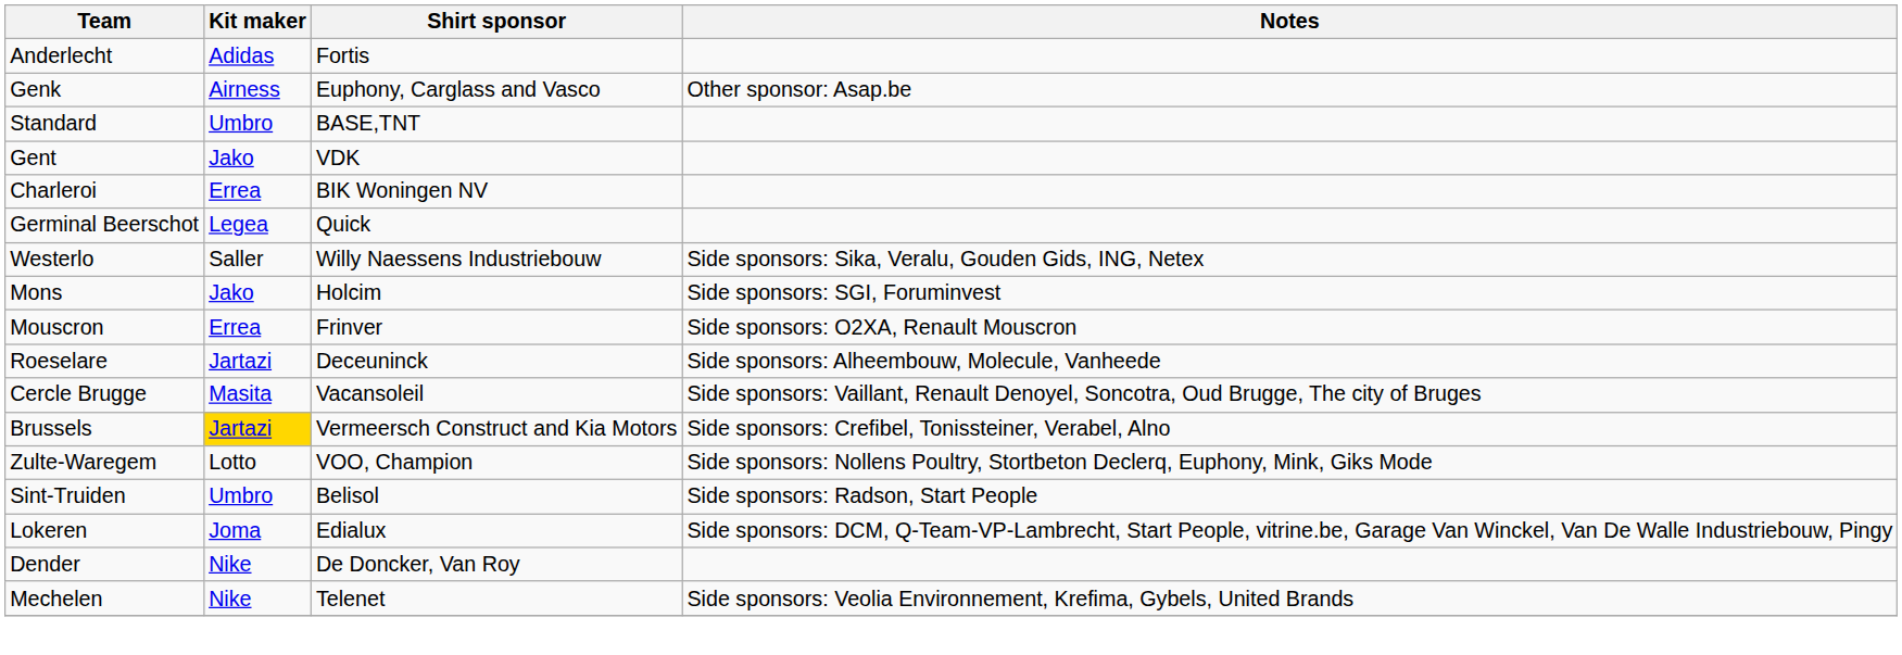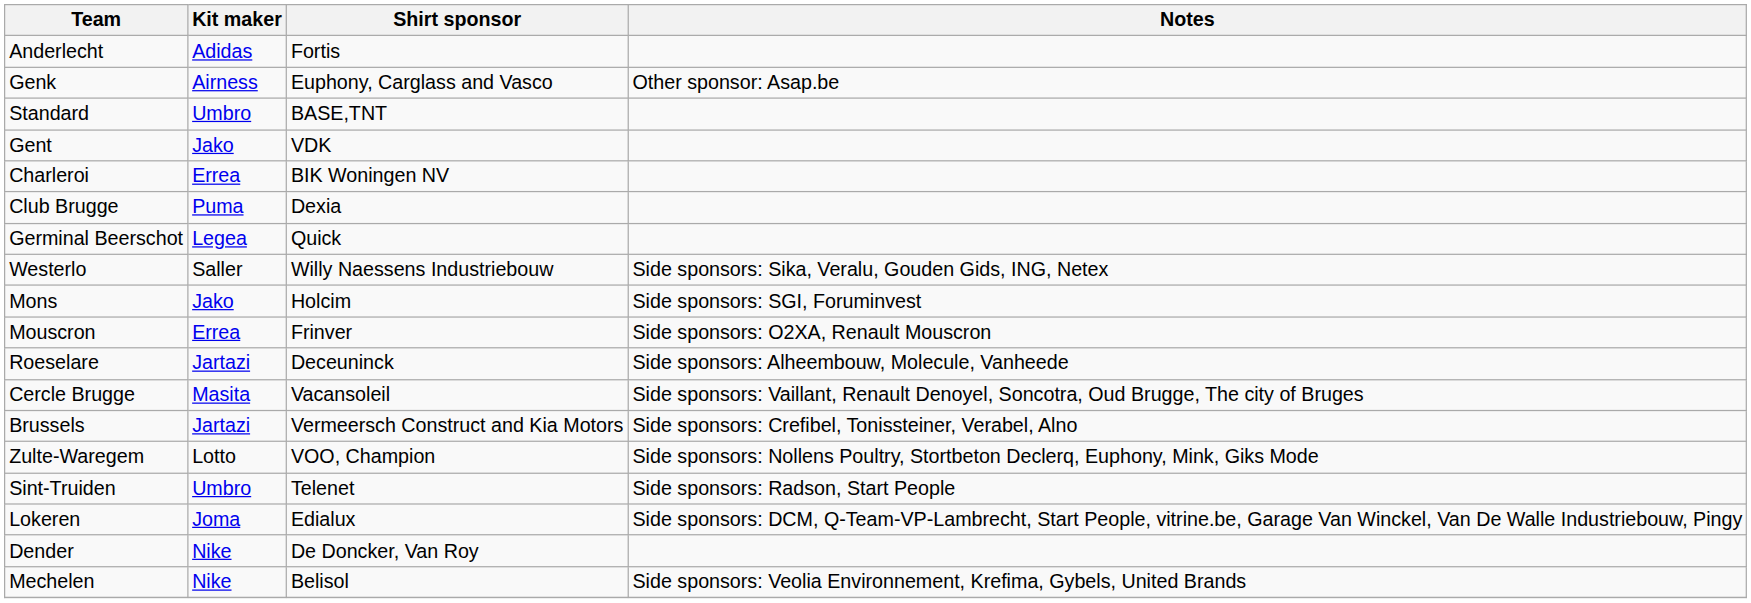+ row: Club Brugge | Puma | Dexia
Brussels | Kit maker: gold background -> no background
Sint-Truiden | Shirt sponsor: Belisol -> Telenet
Mechelen | Shirt sponsor: Telenet -> Belisol
